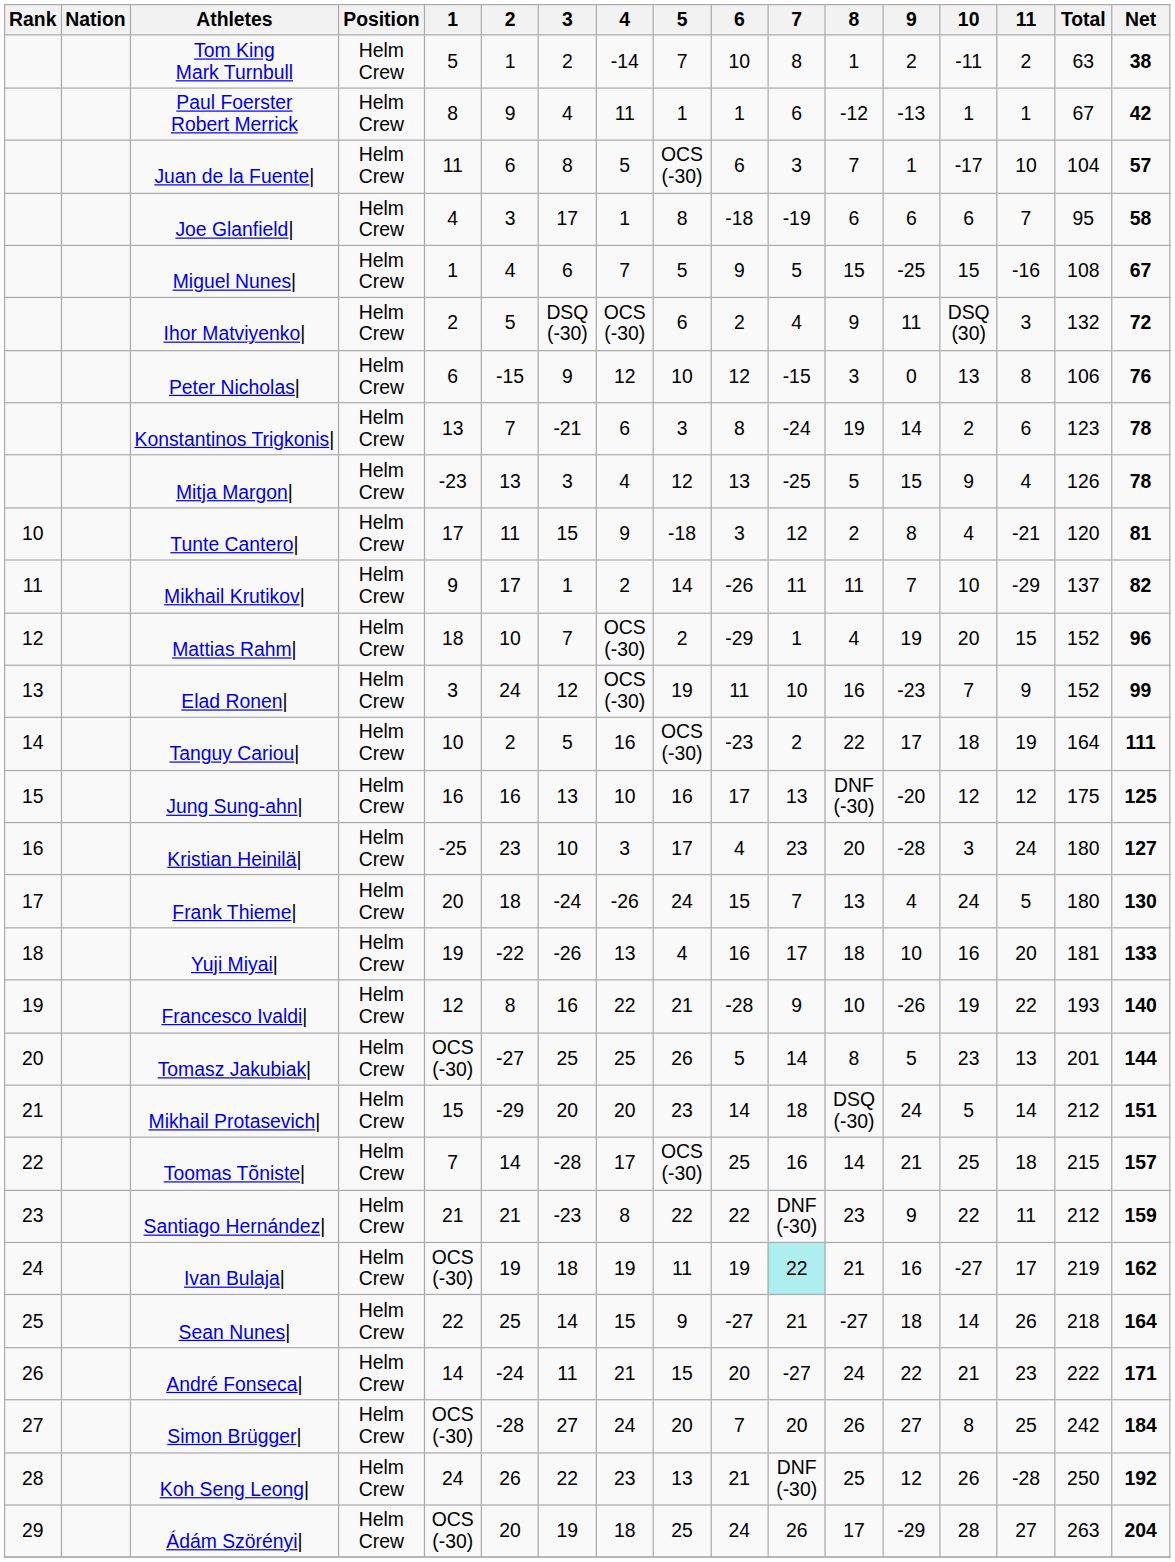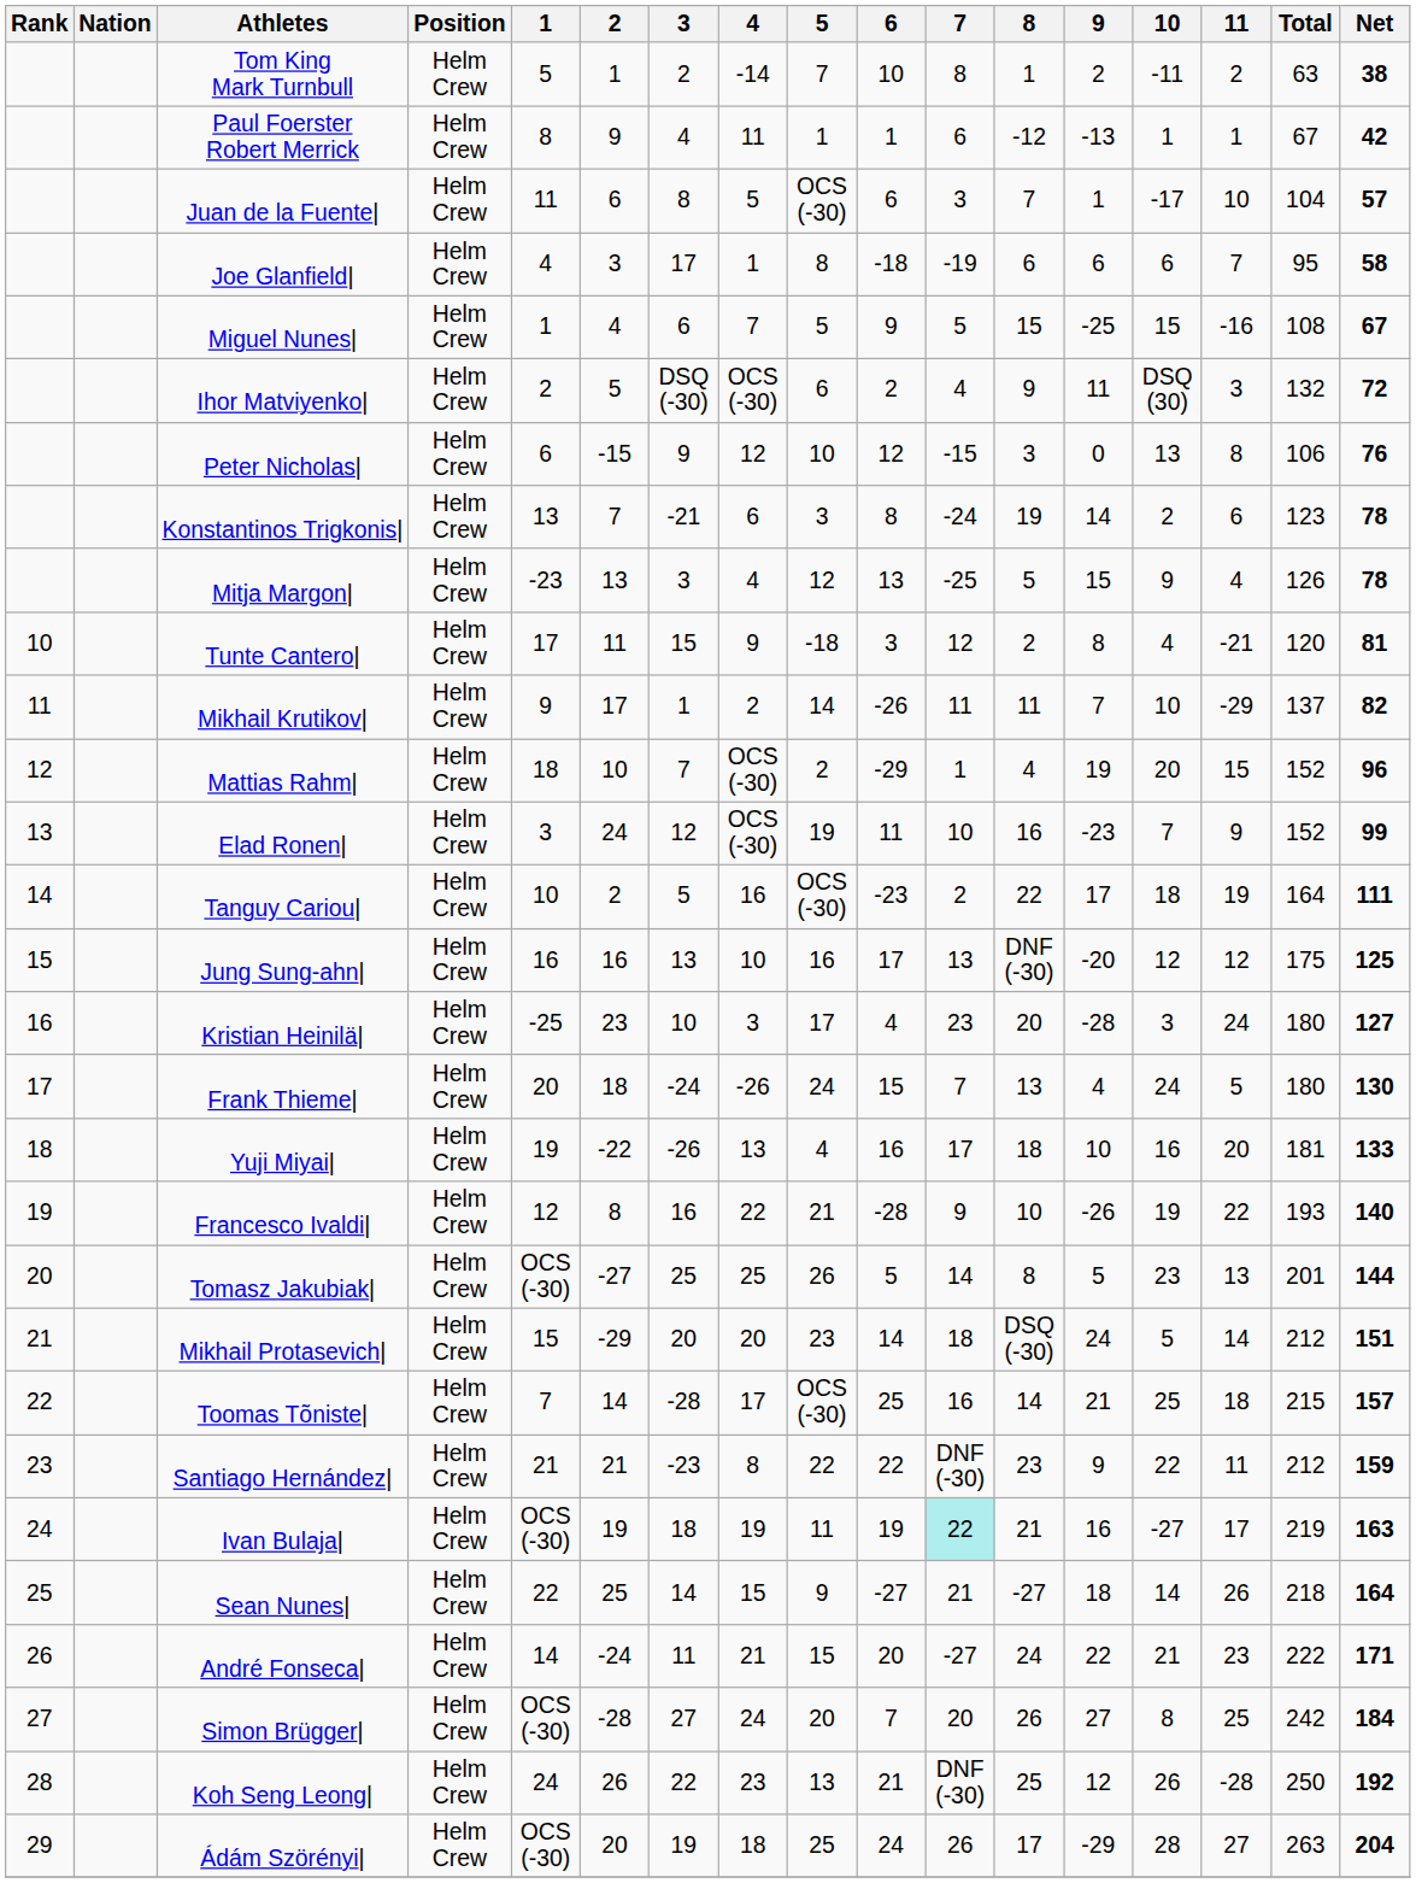Ivan Bulaja| | Net: 162 -> 163
